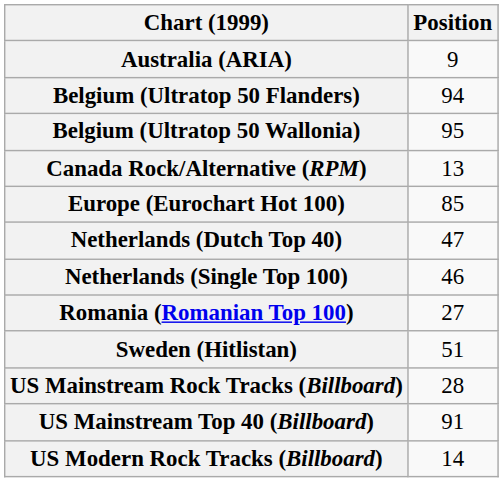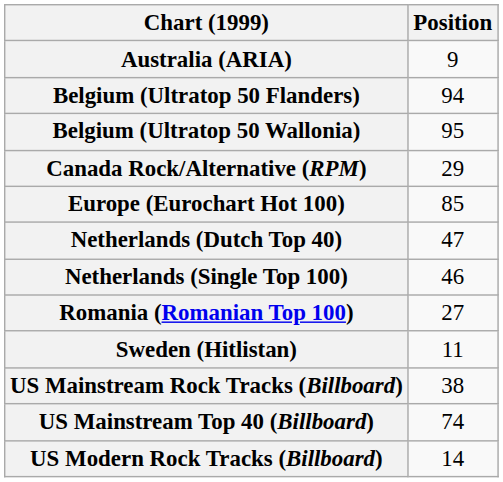Canada Rock/Alternative (RPM) | Position: 13 -> 29
Sweden (Hitlistan) | Position: 51 -> 11
US Mainstream Rock Tracks (Billboard) | Position: 28 -> 38
US Mainstream Top 40 (Billboard) | Position: 91 -> 74
